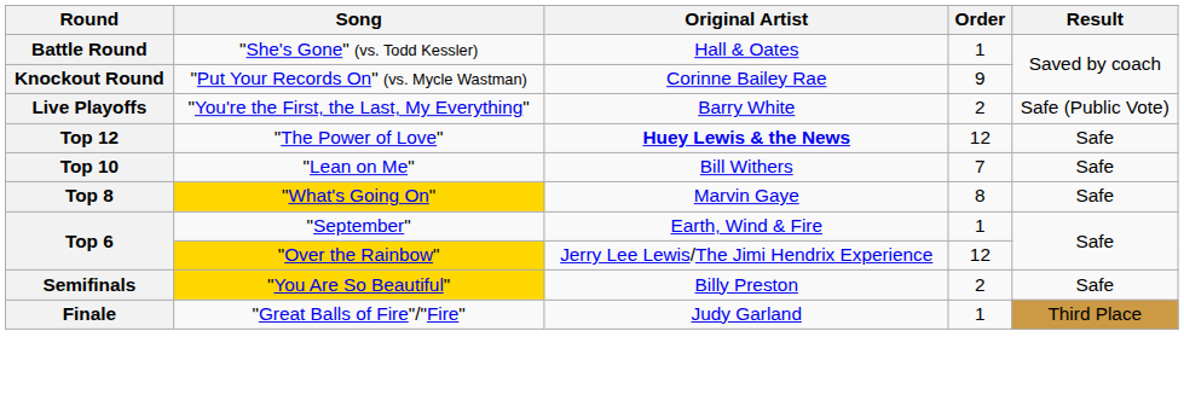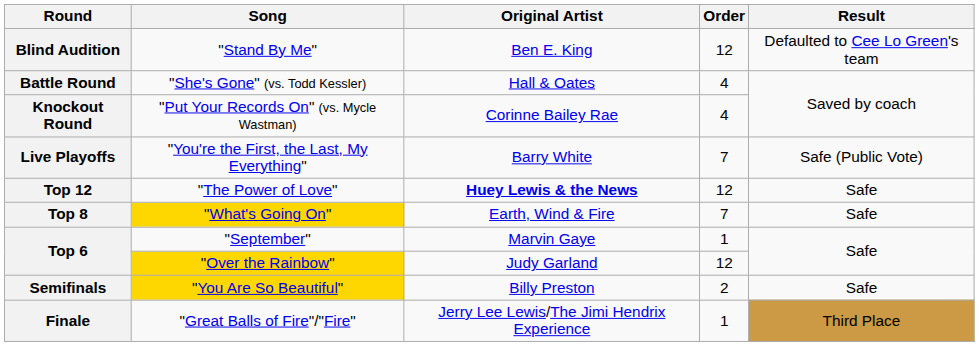+ row: Blind Audition | "Stand By Me" | Ben E. King | 12 | Defaulted to Cee Lo Green's team
Battle Round | Order: 1 -> 4
Knockout Round | Order: 9 -> 4
Live Playoffs | Order: 2 -> 7
- row: Top 10 | "Lean on Me" | Bill Withers | 7 | Safe
Top 8 | Original Artist: Marvin Gaye -> Earth, Wind & Fire
Top 8 | Order: 8 -> 7
Top 6 / "September" | Original Artist: Earth, Wind & Fire -> Marvin Gaye
Top 6 / "Over the Rainbow" | Original Artist: Jerry Lee Lewis/The Jimi Hendrix Experience -> Judy Garland
Finale | Original Artist: Judy Garland -> Jerry Lee Lewis/The Jimi Hendrix Experience
